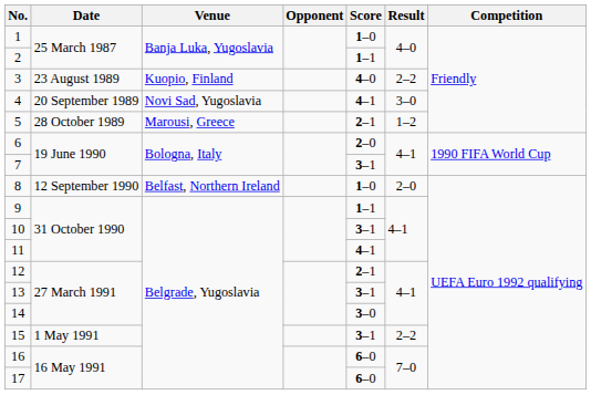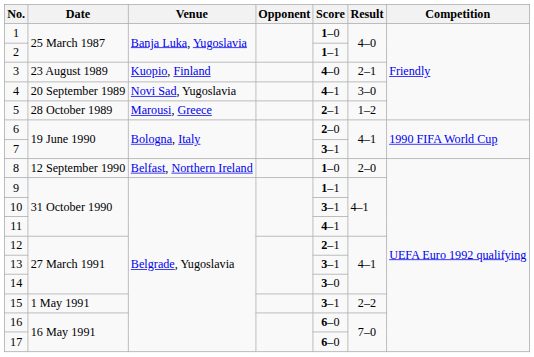3 | Result: 2–2 -> 2–1
